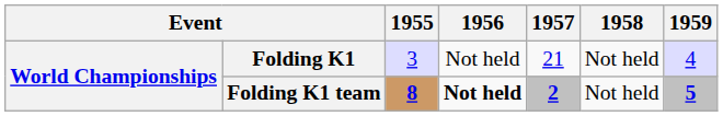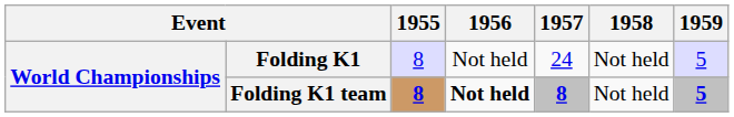Folding K1 | 1955: 3 -> 8
Folding K1 | 1957: 21 -> 24
Folding K1 | 1959: 4 -> 5
Folding K1 team | 1957: 2 -> 8
